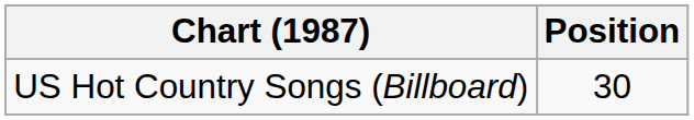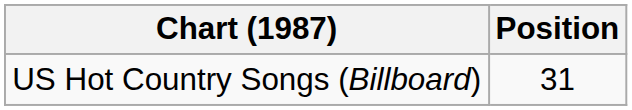US Hot Country Songs (Billboard) | Position: 30 -> 31
